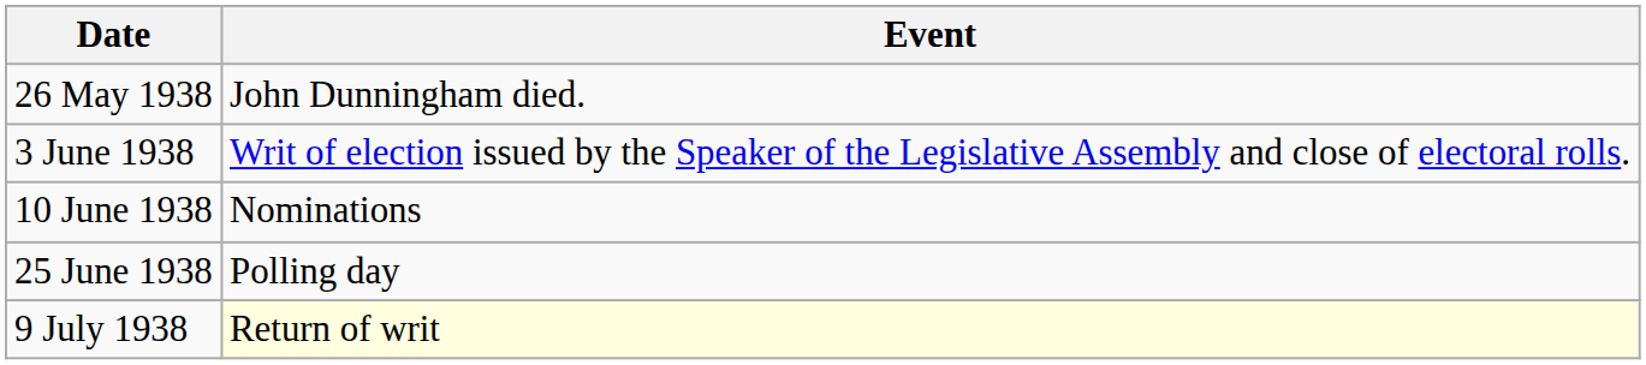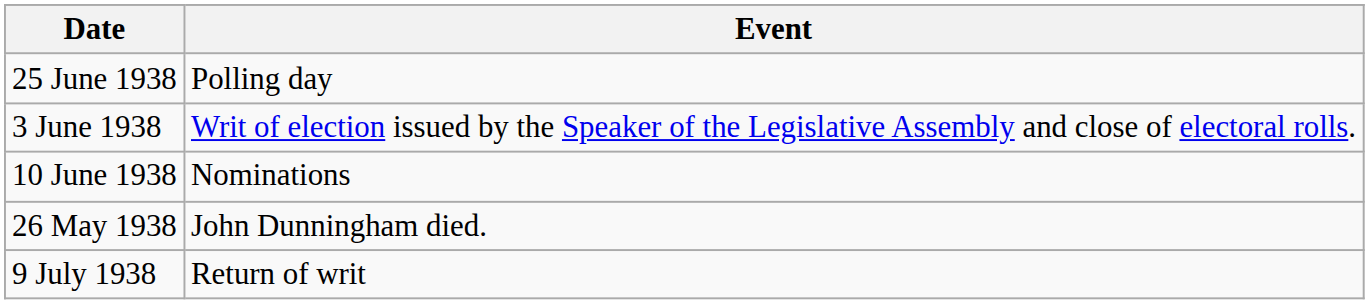rows swapped: 26 May 1938 <-> 25 June 1938
9 July 1938 | Event: lightyellow background -> no background
